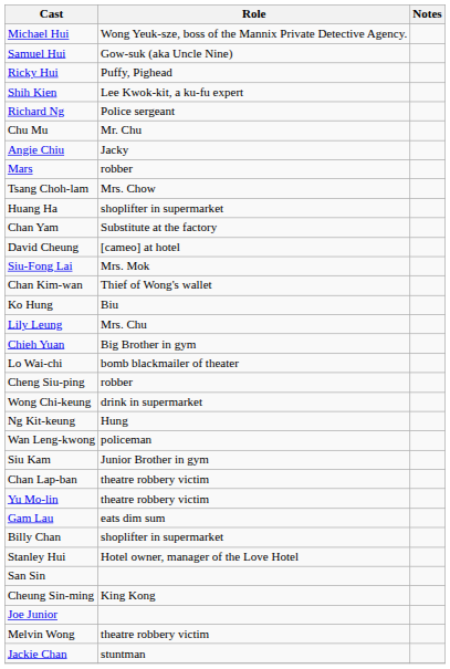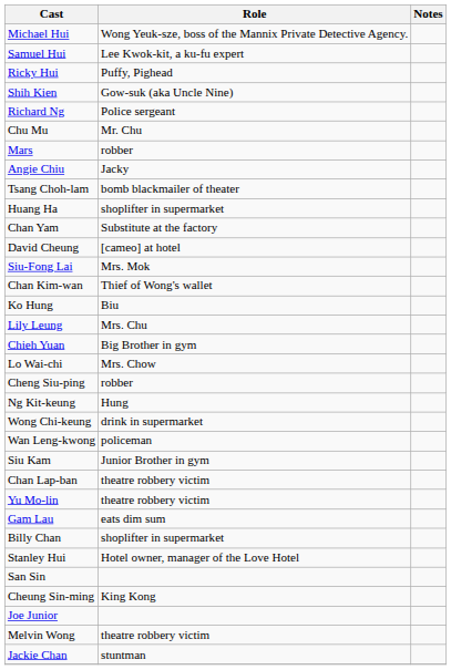Samuel Hui | Role: Gow-suk (aka Uncle Nine) -> Lee Kwok-kit, a ku-fu expert
Shih Kien | Role: Lee Kwok-kit, a ku-fu expert -> Gow-suk (aka Uncle Nine)
rows swapped: Angie Chiu <-> Mars
Tsang Choh-lam | Role: Mrs. Chow -> bomb blackmailer of theater
Lo Wai-chi | Role: bomb blackmailer of theater -> Mrs. Chow
rows swapped: Ng Kit-keung <-> Wong Chi-keung
